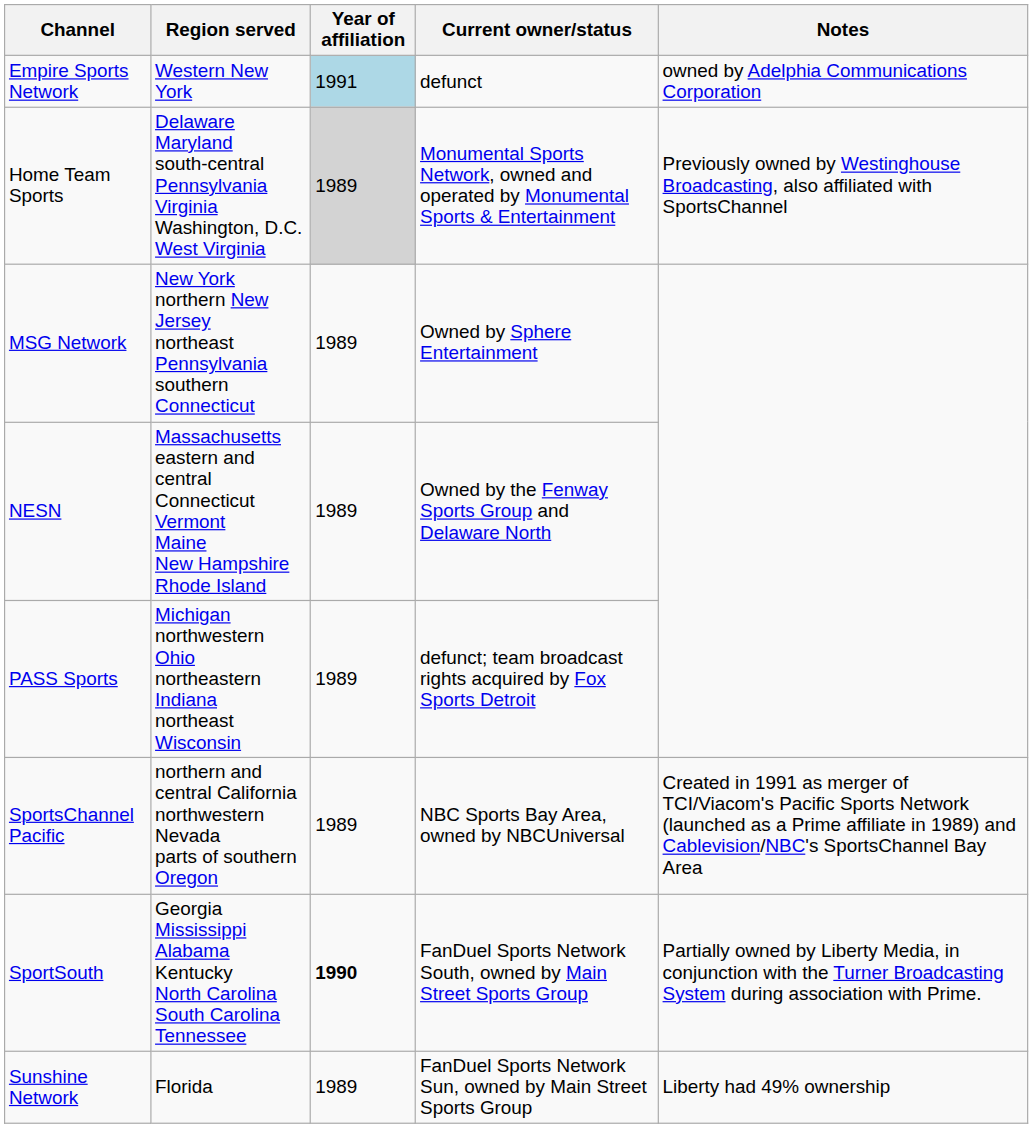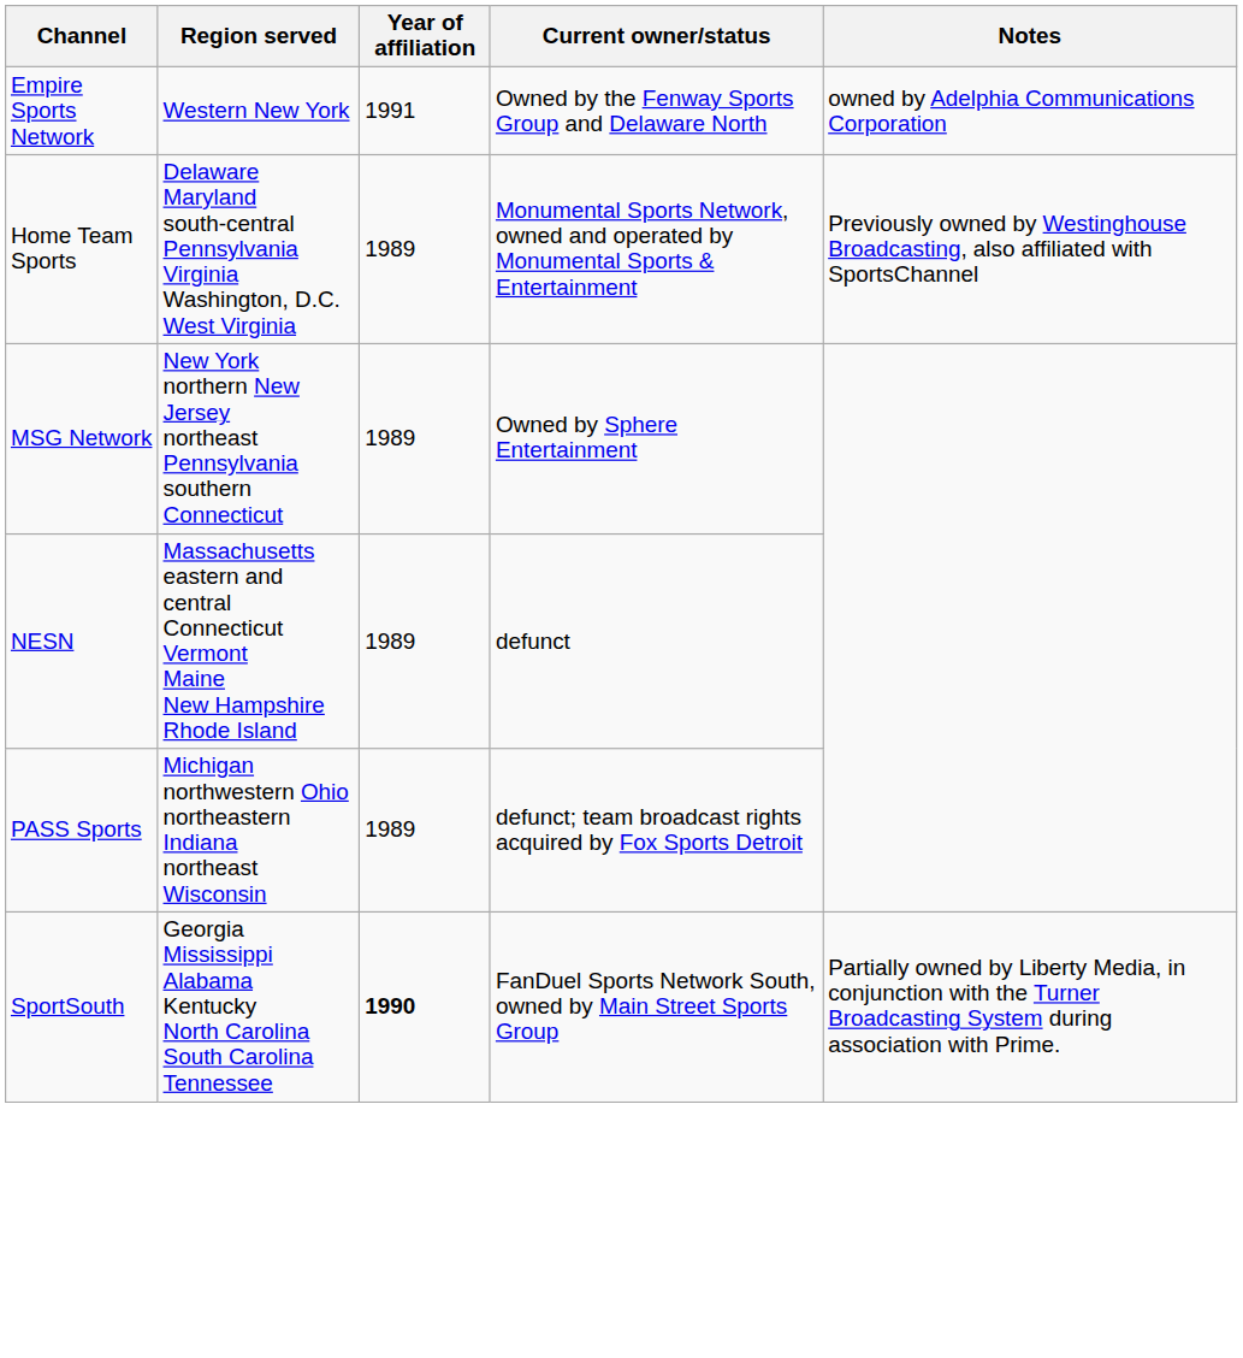Empire Sports Network | Year of affiliation: lightblue background -> no background
Empire Sports Network | Current owner/status: defunct -> Owned by the Fenway Sports Group and Delaware North
Home Team Sports | Year of affiliation: lightgrey background -> no background
NESN | Current owner/status: Owned by the Fenway Sports Group and Delaware North -> defunct
- row: SportsChannel Pacific | northern and central California northwestern Nevada parts of southern Oregon | 1989 | NBC Sports Bay Area, owned by NBCUniversal | Created in 1991 as merger of TCI/Viacom's Pacific Sports Network (launched as a Prime affiliate in 1989) and Cablevision/NBC's SportsChannel Bay Area
- row: Sunshine Network | Florida | 1989 | FanDuel Sports Network Sun, owned by Main Street Sports Group | Liberty had 49% ownership
